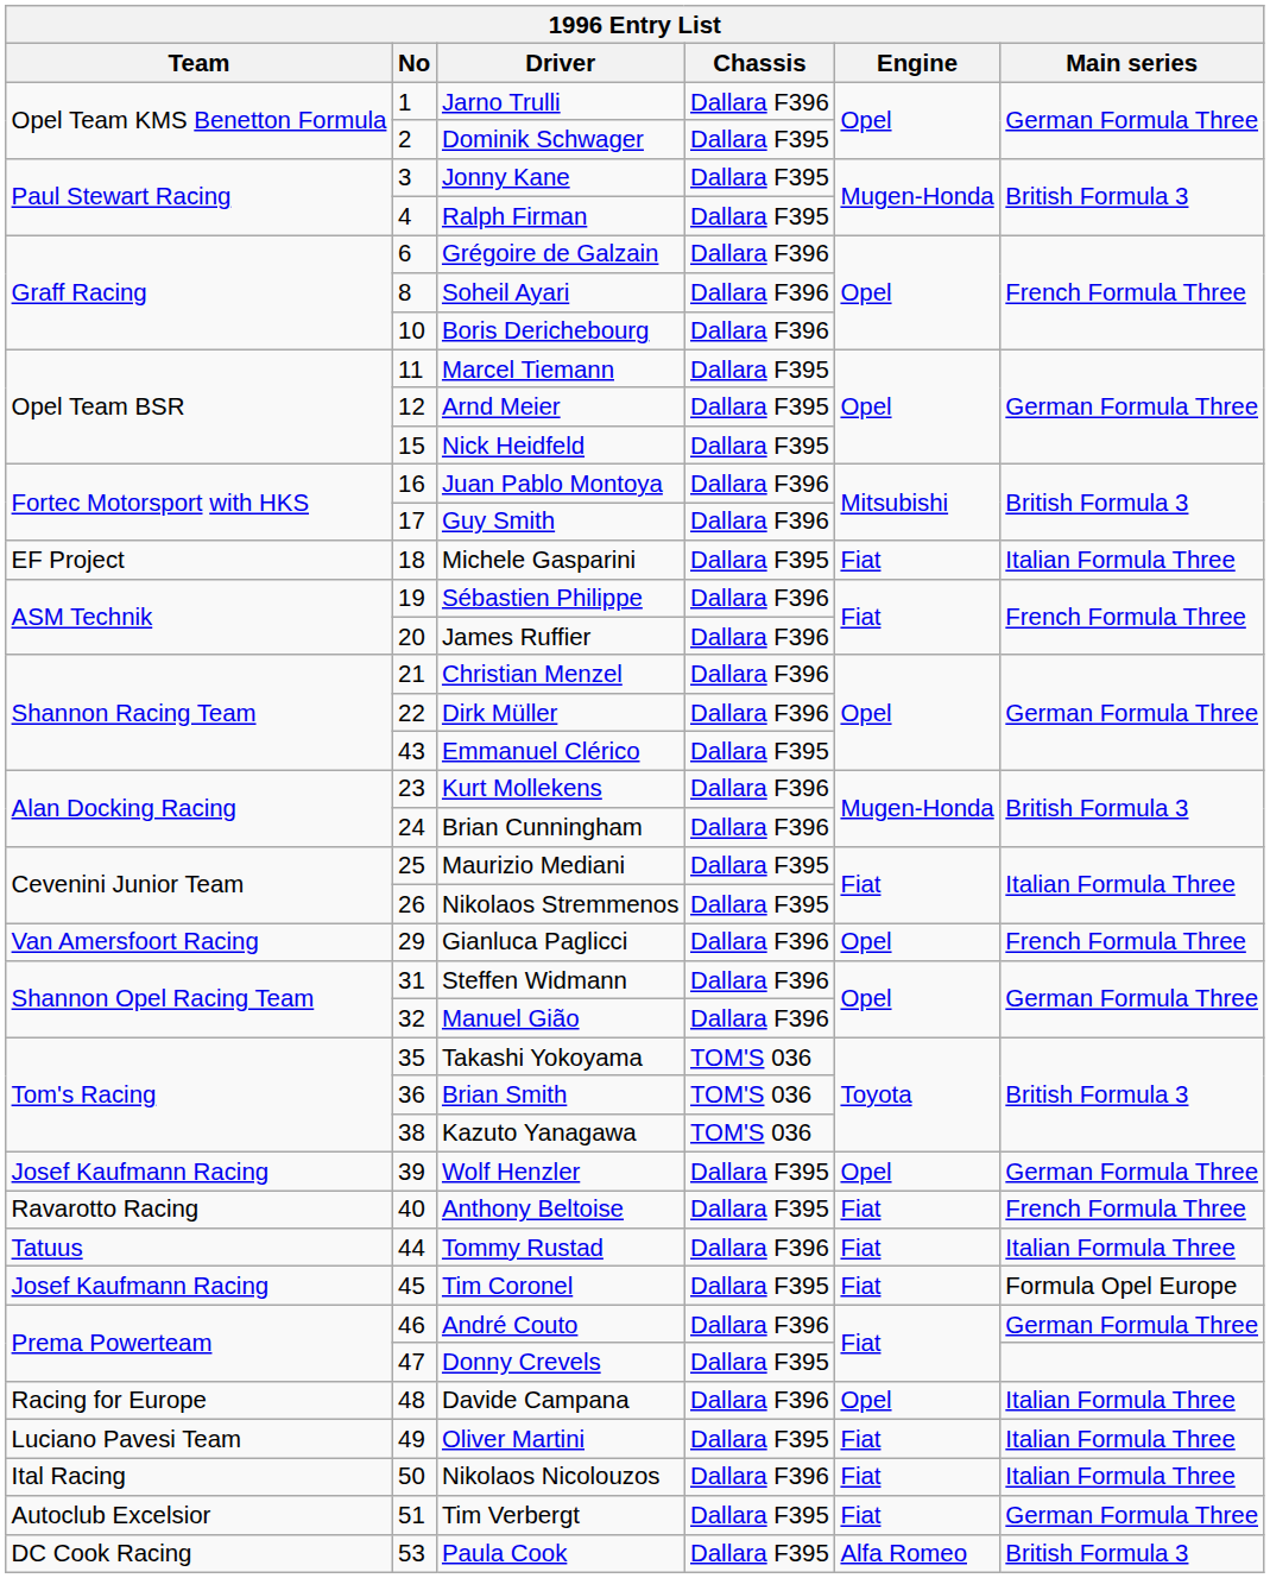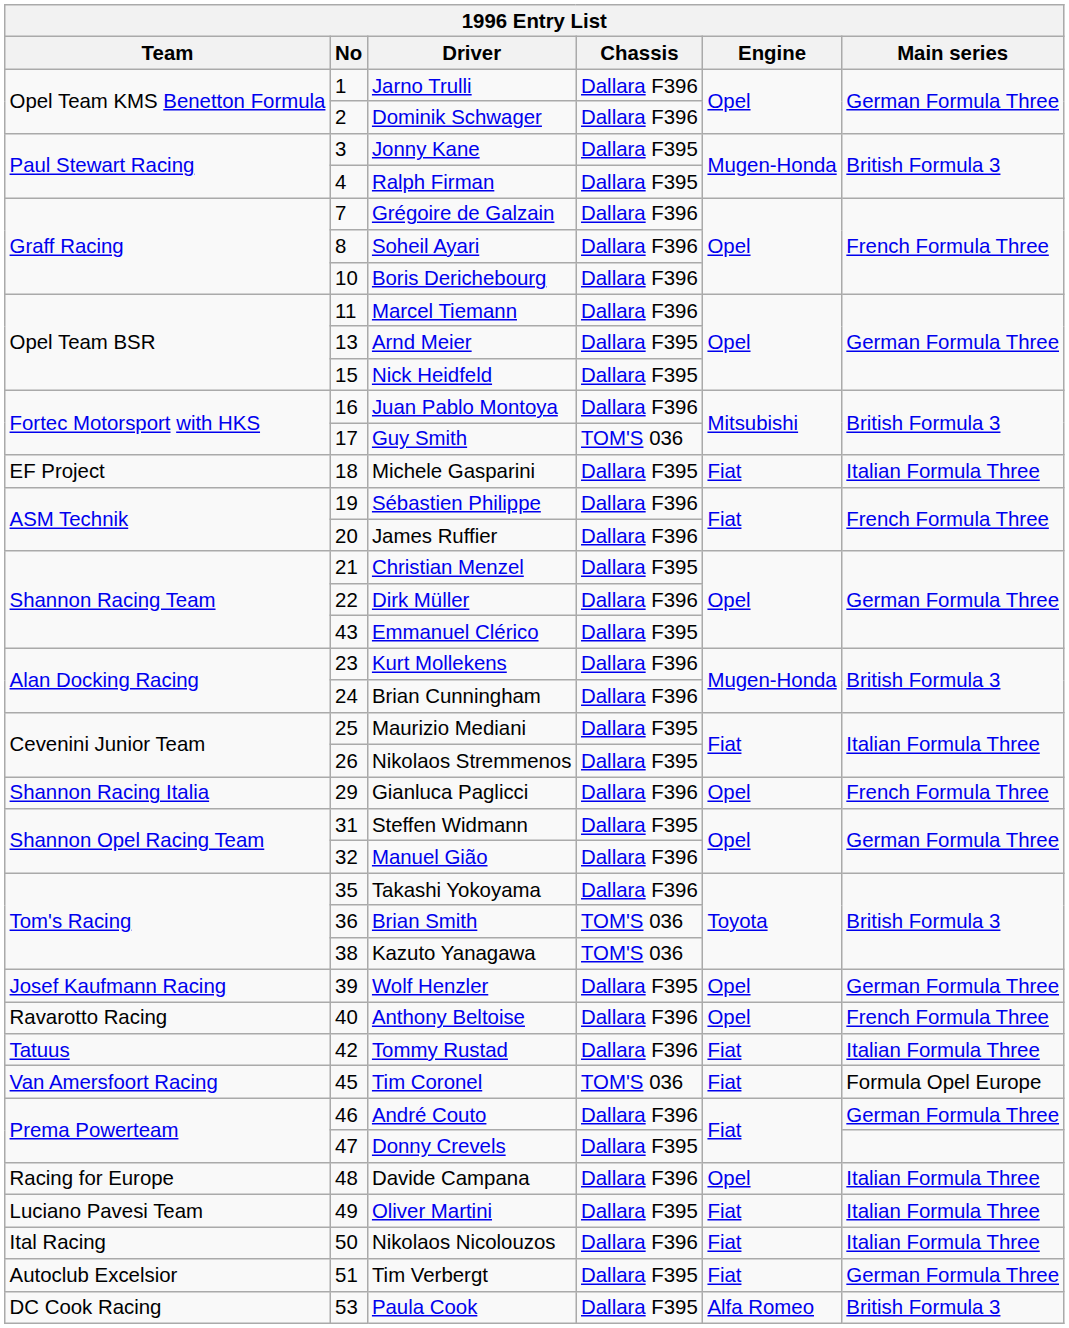Dominik Schwager | Chassis: Dallara F395 -> Dallara F396
Grégoire de Galzain | No: 6 -> 7
Marcel Tiemann | Chassis: Dallara F395 -> Dallara F396
Arnd Meier | No: 12 -> 13
Guy Smith | Chassis: Dallara F396 -> TOM'S 036
Christian Menzel | Chassis: Dallara F396 -> Dallara F395
Gianluca Paglicci | Team: Van Amersfoort Racing -> Shannon Racing Italia
Steffen Widmann | Chassis: Dallara F396 -> Dallara F395
Takashi Yokoyama | Chassis: TOM'S 036 -> Dallara F396
Anthony Beltoise | Chassis: Dallara F395 -> Dallara F396
Anthony Beltoise | Engine: Fiat -> Opel
Tommy Rustad | No: 44 -> 42
Tim Coronel | Team: Josef Kaufmann Racing -> Van Amersfoort Racing
Tim Coronel | Chassis: Dallara F395 -> TOM'S 036
